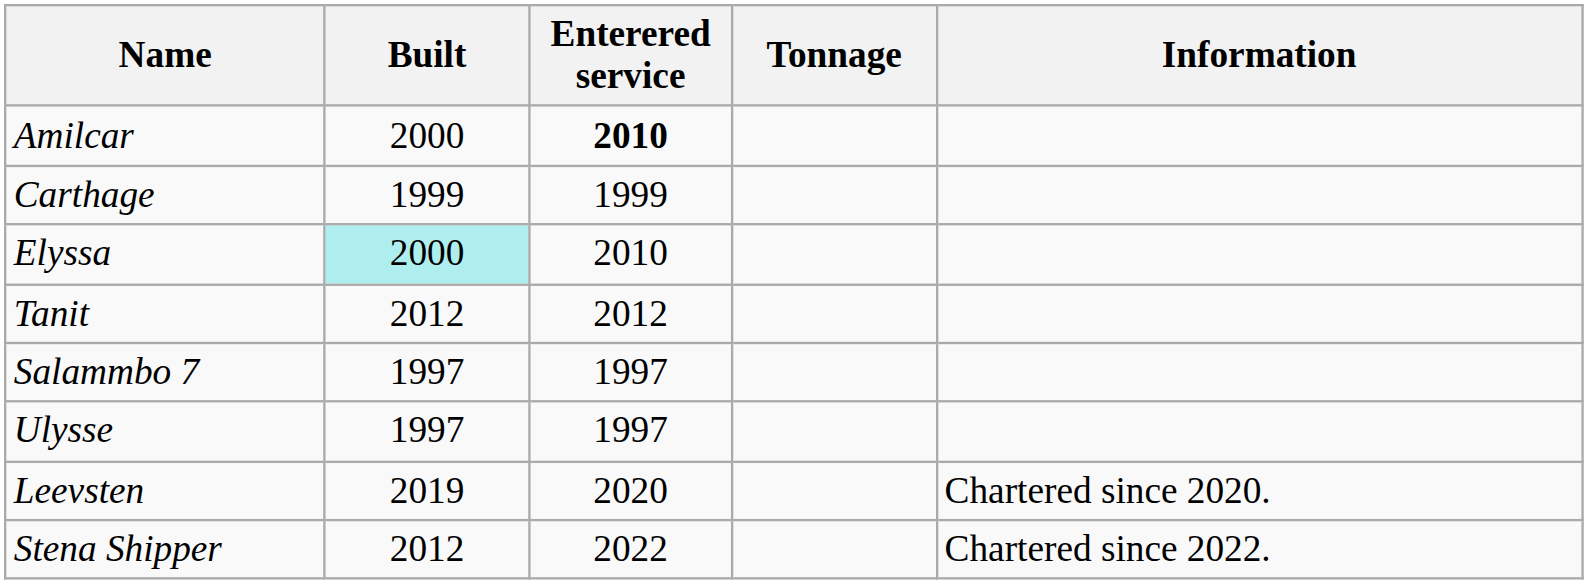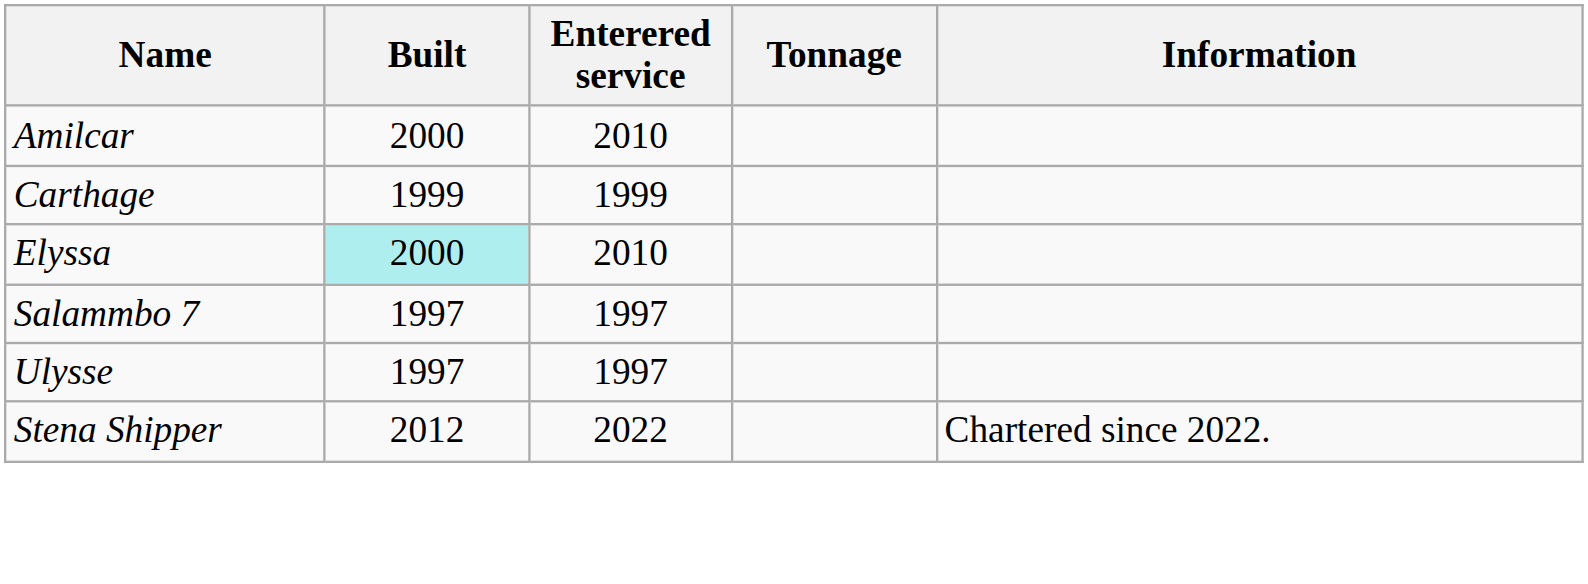Amilcar | Enterered service: bold -> normal
- row: Tanit | 2012 | 2012
- row: Leevsten | 2019 | 2020 | Chartered since 2020.
